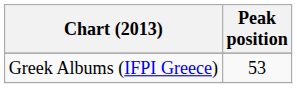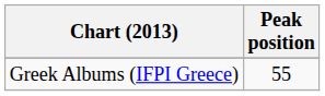Greek Albums (IFPI Greece) | Peak position: 53 -> 55
